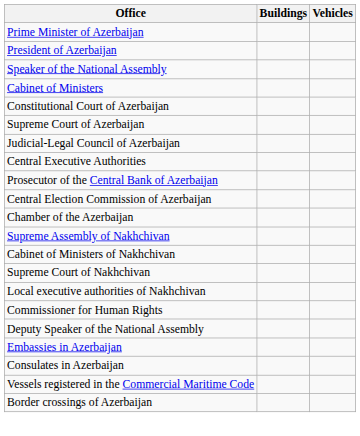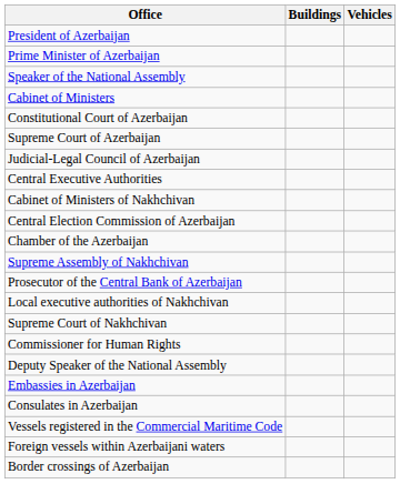rows swapped: President of Azerbaijan <-> Prime Minister of Azerbaijan
rows swapped: Prosecutor of the Central Bank of Azerbaijan <-> Cabinet of Ministers of Nakhchivan
rows swapped: Supreme Court of Nakhchivan <-> Local executive authorities of Nakhchivan
+ row: Foreign vessels within Azerbaijani waters
